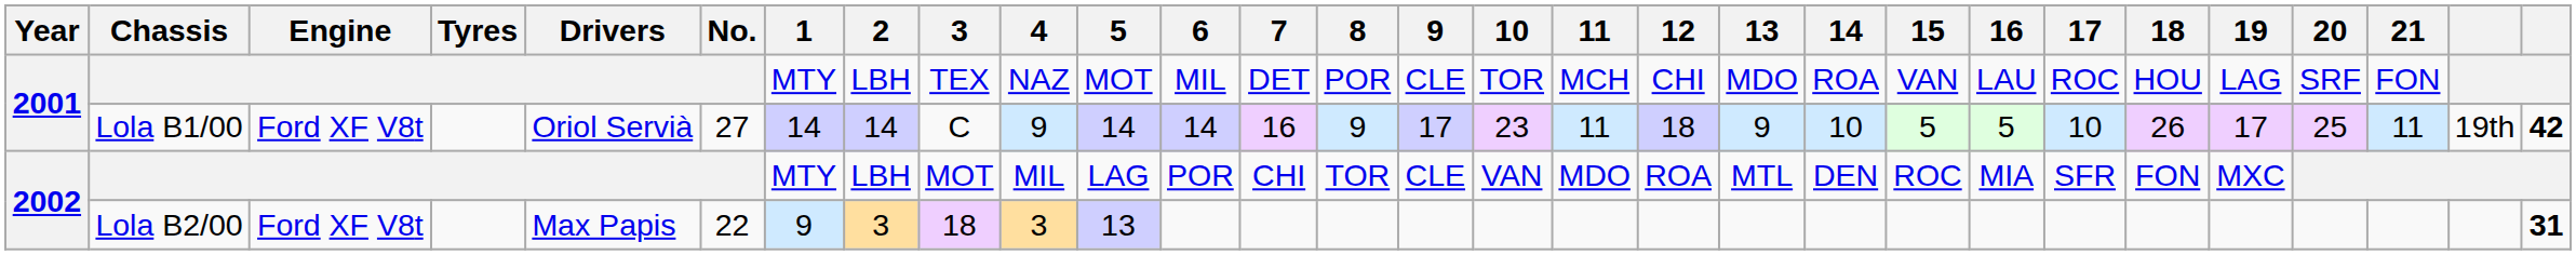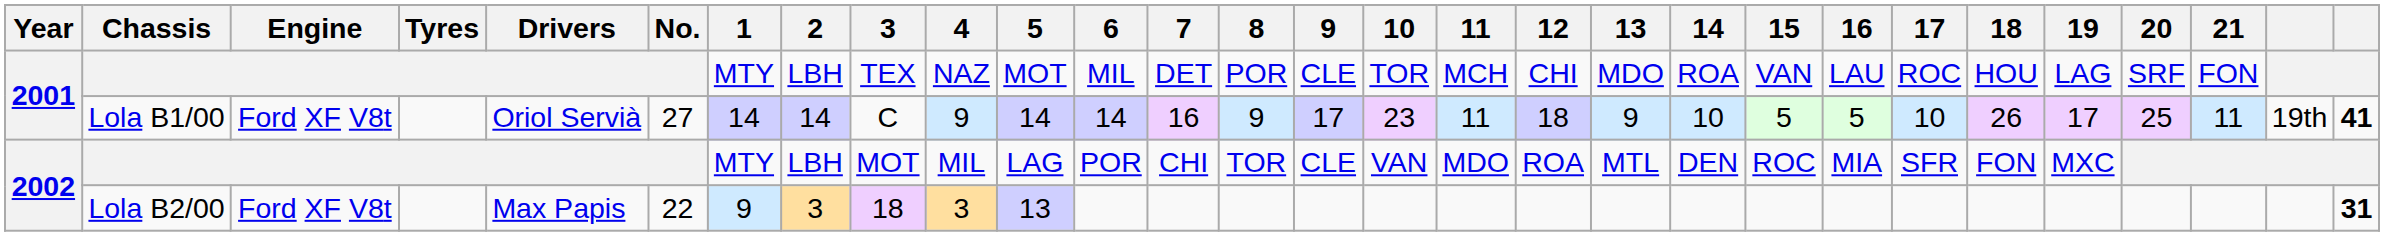Lola B1/00 | column 29: 42 -> 41
